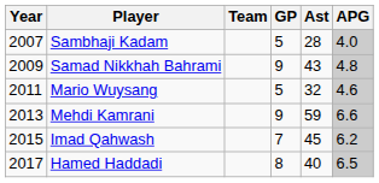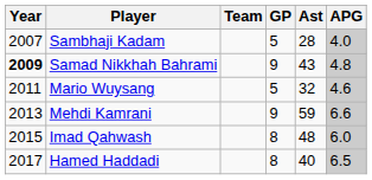Samad Nikkhah Bahrami | Year: normal -> bold
Imad Qahwash | GP: 7 -> 8
Imad Qahwash | Ast: 45 -> 48
Imad Qahwash | APG: 6.2 -> 6.0
